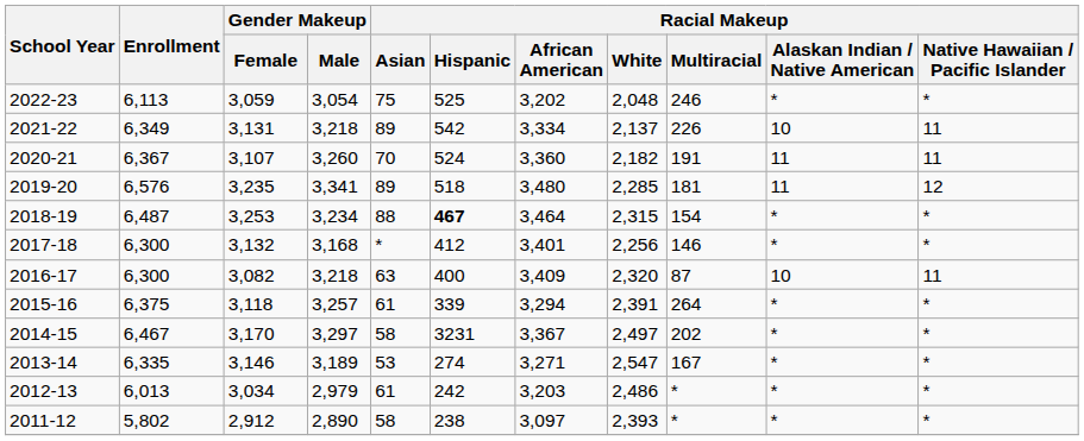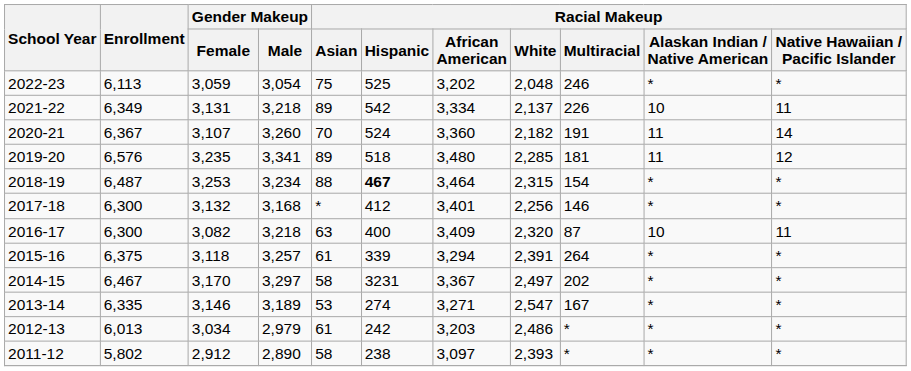2020-21 | Racial Makeup / Native Hawaiian / Pacific Islander: 11 -> 14
